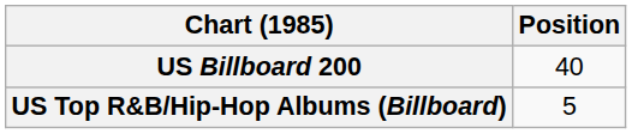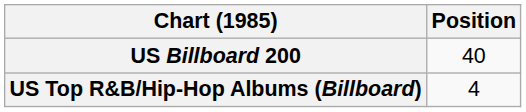US Top R&B/Hip-Hop Albums (Billboard) | Position: 5 -> 4
